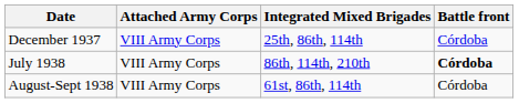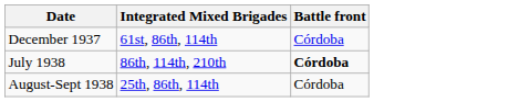- column: Attached Army Corps | VIII Army Corps | VIII Army Corps | VIII Army Corps
December 1937 | Integrated Mixed Brigades: 25th, 86th, 114th -> 61st, 86th, 114th
August-Sept 1938 | Integrated Mixed Brigades: 61st, 86th, 114th -> 25th, 86th, 114th
